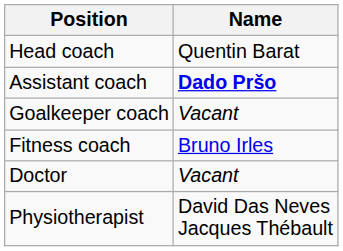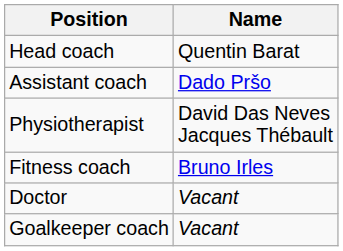Assistant coach | Name: bold -> normal
rows swapped: Goalkeeper coach <-> Physiotherapist
